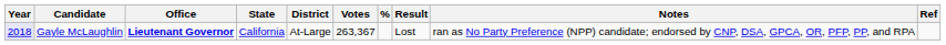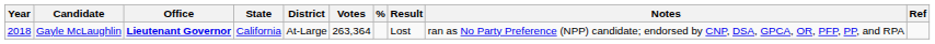Gayle McLaughlin | Year: lavender background -> no background
Gayle McLaughlin | Votes: 263,367 -> 263,364
